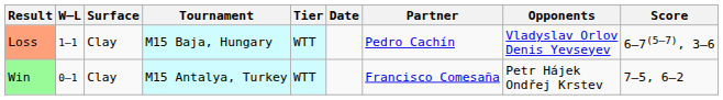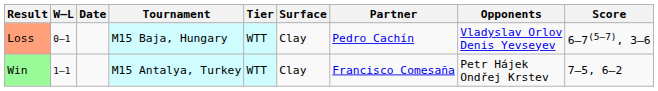columns swapped: Date <-> Surface
Loss | W–L: 1–1 -> 0–1
Win | W–L: 0–1 -> 1–1
